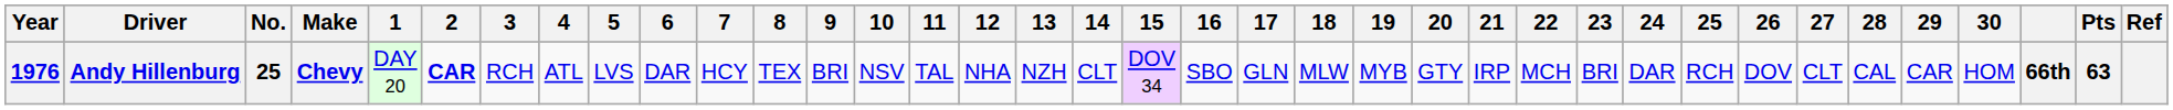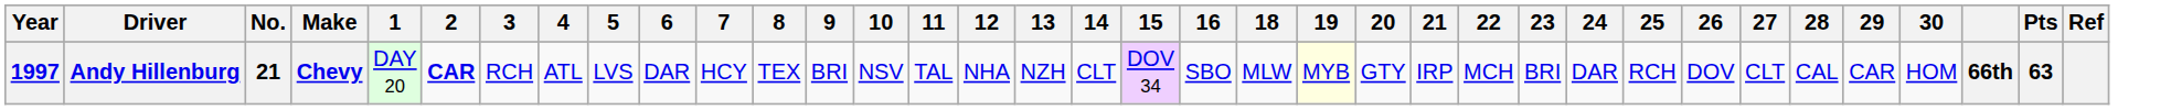- column: 17 | GLN
Andy Hillenburg | Year: 1976 -> 1997
Andy Hillenburg | No.: 25 -> 21
Andy Hillenburg | 19: no background -> lightyellow background
